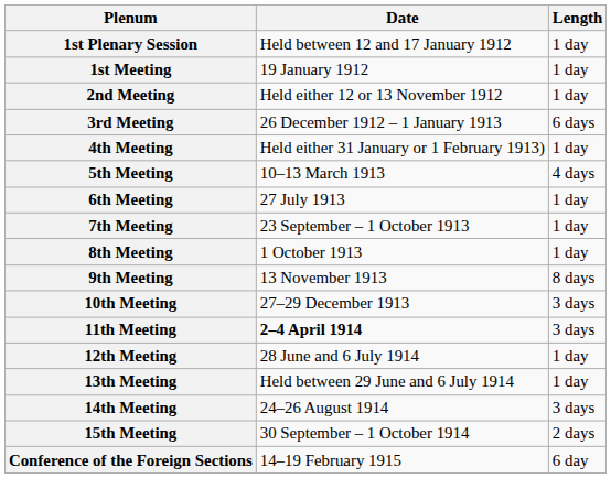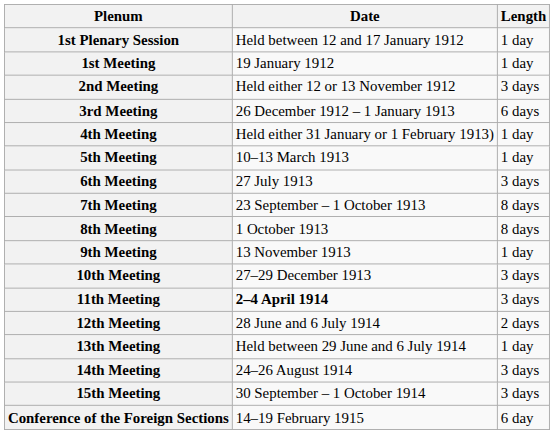2nd Meeting | Length: 1 day -> 3 days
5th Meeting | Length: 4 days -> 1 day
6th Meeting | Length: 1 day -> 3 days
7th Meeting | Length: 1 day -> 8 days
8th Meeting | Length: 1 day -> 8 days
9th Meeting | Length: 8 days -> 1 day
12th Meeting | Length: 1 day -> 2 days
15th Meeting | Length: 2 days -> 3 days
